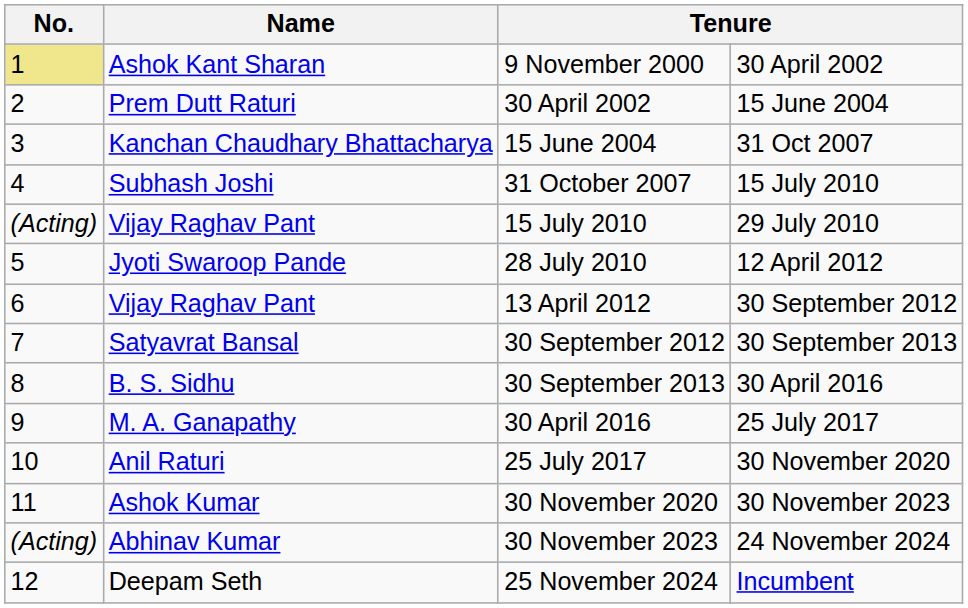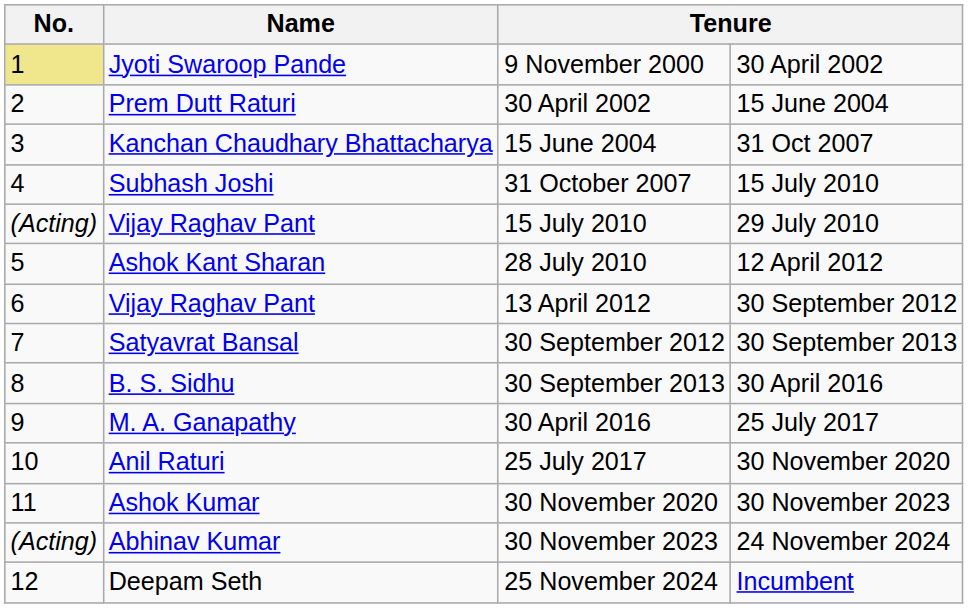9 November 2000 | Name: Ashok Kant Sharan -> Jyoti Swaroop Pande
28 July 2010 | Name: Jyoti Swaroop Pande -> Ashok Kant Sharan
